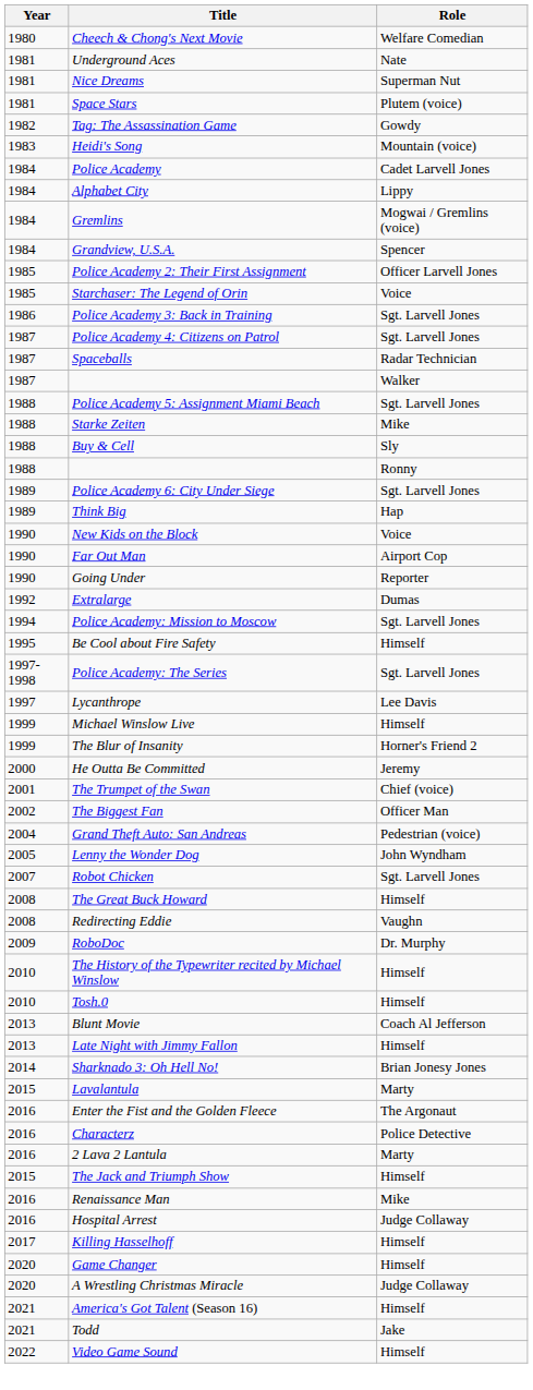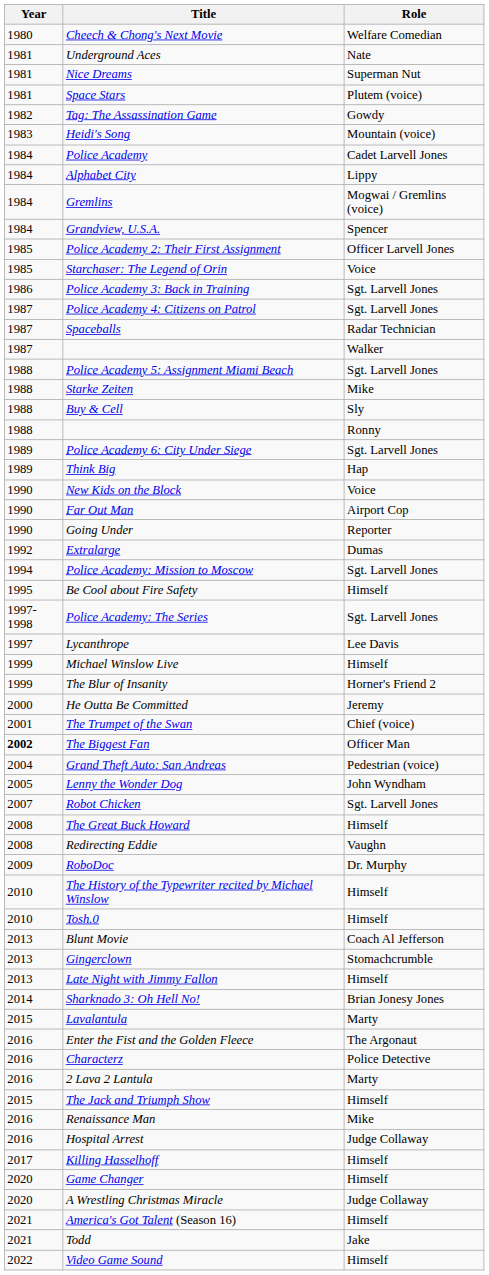The Biggest Fan | Year: normal -> bold
+ row: 2013 | Gingerclown | Stomachcrumble
